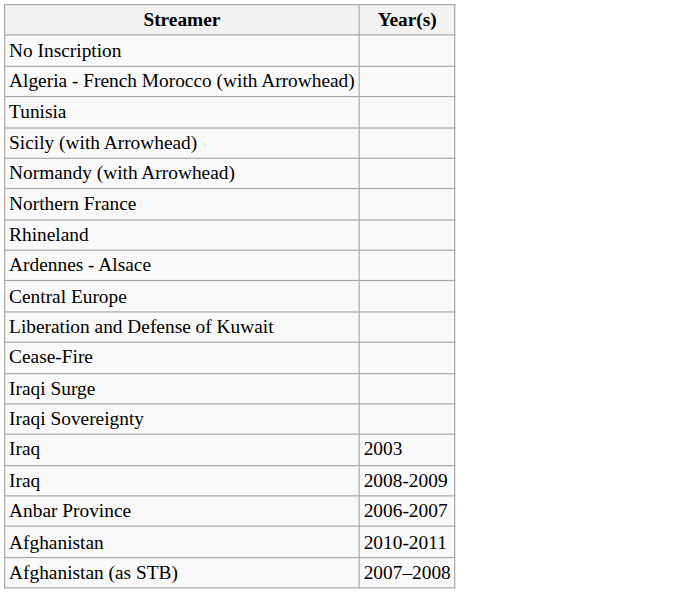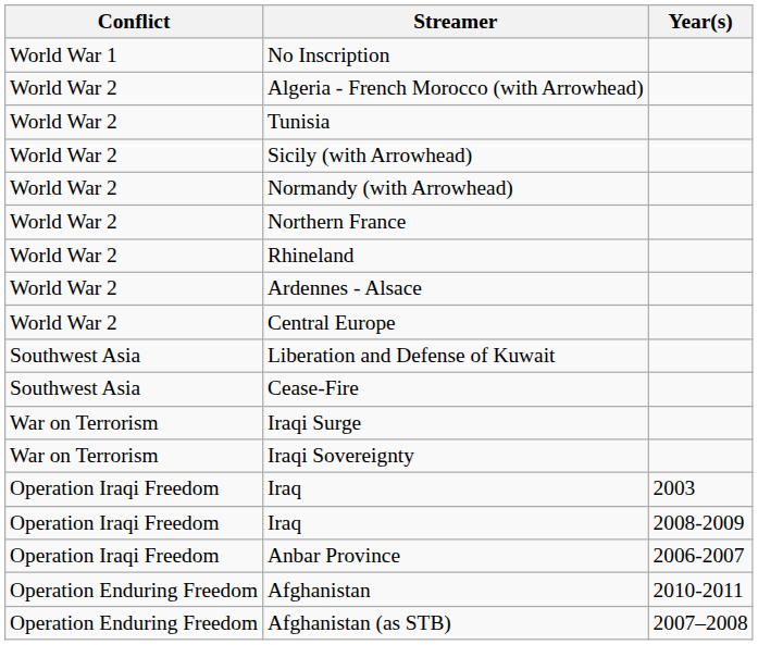+ column: Conflict | World War 1 | World War 2 | World War 2 | World War 2 | World War 2 | World War 2 | World War 2 | World War 2 | World War 2 | Southwest Asia | Southwest Asia | War on Terrorism | War on Terrorism | Operation Iraqi Freedom | Operation Iraqi Freedom | Operation Iraqi Freedom | Operation Enduring Freedom | Operation Enduring Freedom
